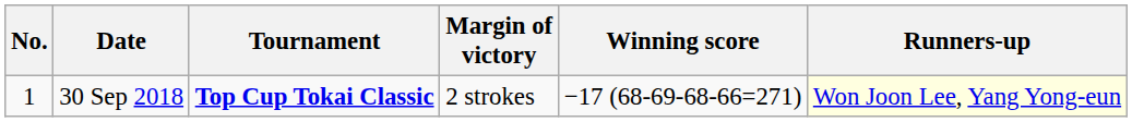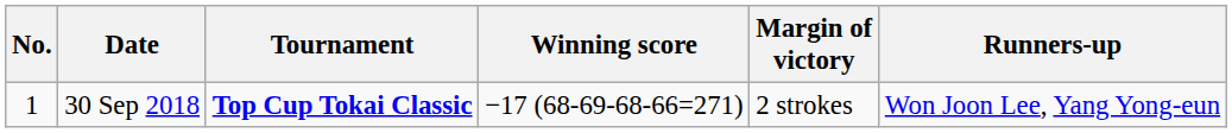columns swapped: Winning score <-> Margin of victory
30 Sep 2018 | Runners-up: lightyellow background -> no background
